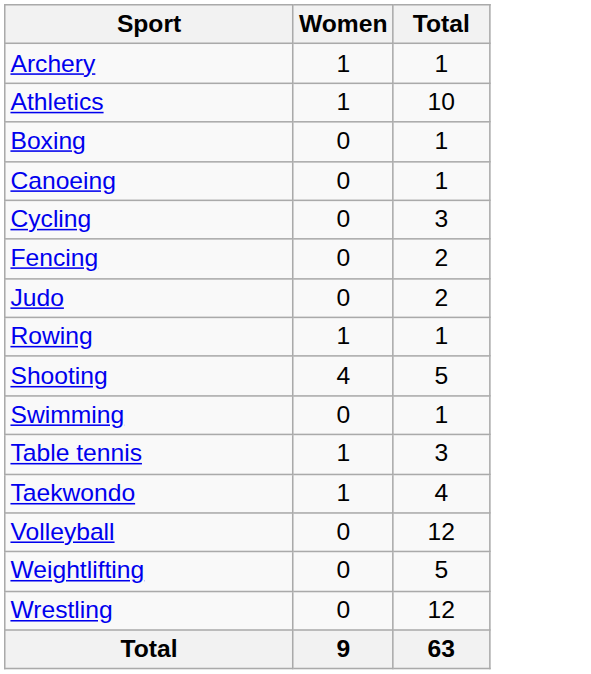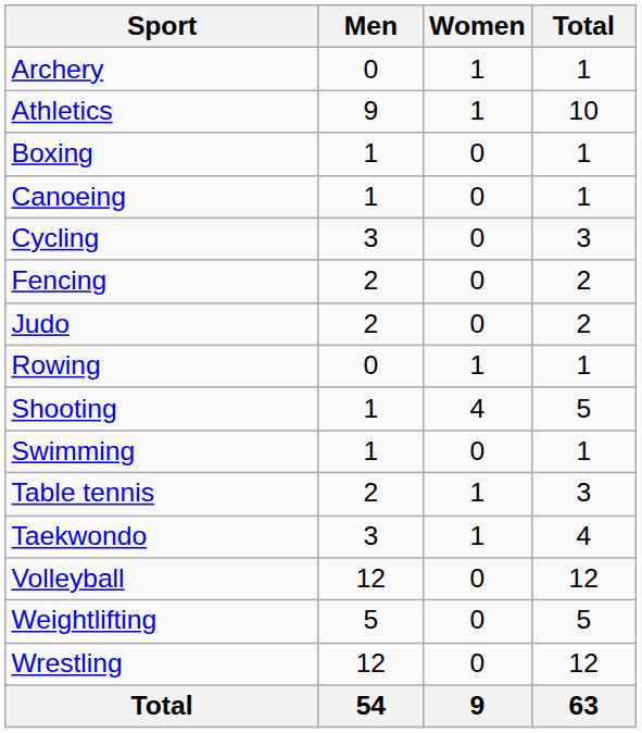+ column: Men | 0 | 9 | 1 | 1 | 3 | 2 | 2 | 0 | 1 | 1 | 2 | 3 | 12 | 5 | 12 | 54
